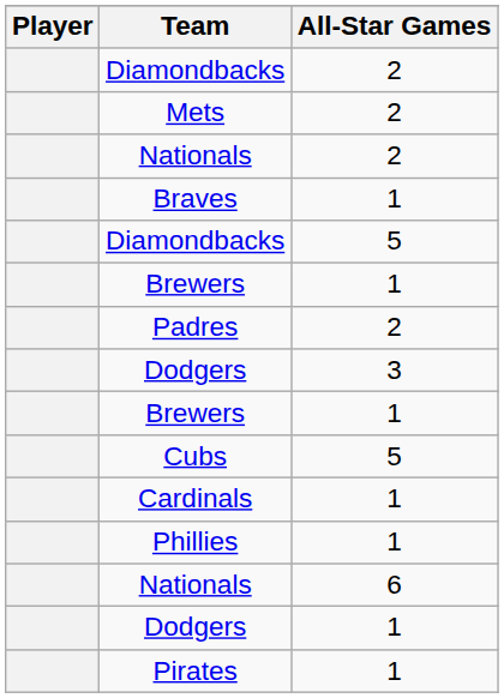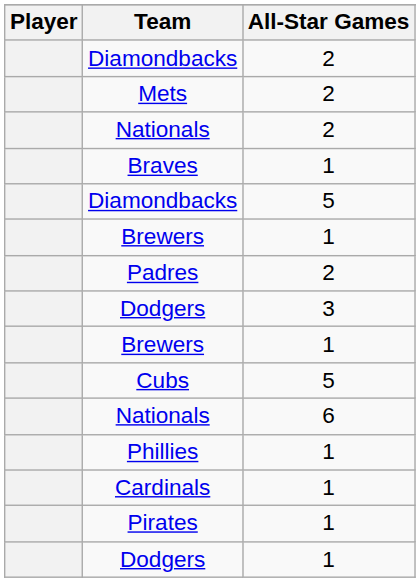rows swapped: Cardinals <-> Nationals / 6
rows swapped: Dodgers / 1 <-> Pirates
